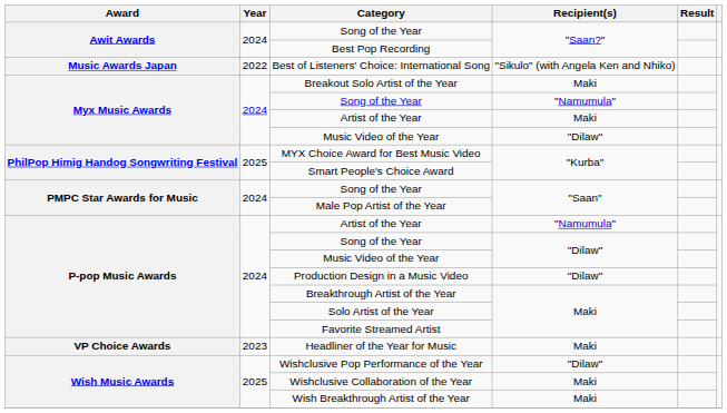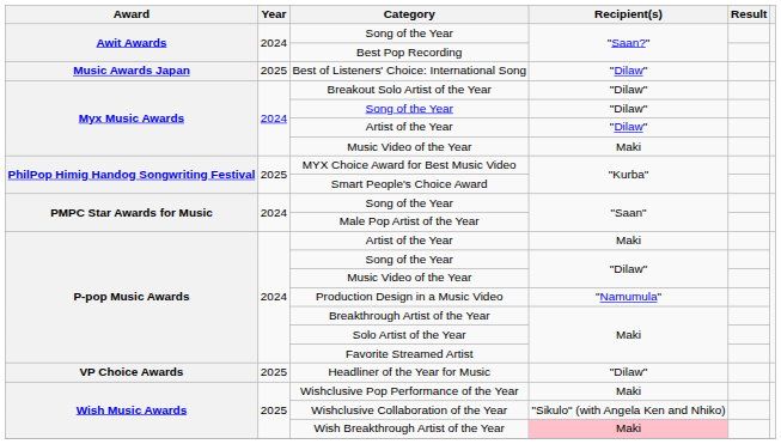Best of Listeners' Choice: International Song | Year: 2022 -> 2025
Best of Listeners' Choice: International Song | Recipient(s): "Sikulo" (with Angela Ken and Nhiko) -> "Dilaw"
Breakout Solo Artist of the Year | Recipient(s): Maki -> "Dilaw"
Myx Music Awards / Song of the Year | Recipient(s): "Namumula" -> "Dilaw"
Myx Music Awards / Artist of the Year | Recipient(s): Maki -> "Dilaw"
Myx Music Awards / Music Video of the Year | Recipient(s): "Dilaw" -> Maki
P-pop Music Awards / Artist of the Year | Recipient(s): "Namumula" -> Maki
Production Design in a Music Video | Recipient(s): "Dilaw" -> "Namumula"
Headliner of the Year for Music | Year: 2023 -> 2025
Headliner of the Year for Music | Recipient(s): Maki -> "Dilaw"
Wishclusive Pop Performance of the Year | Recipient(s): "Dilaw" -> Maki
Wishclusive Collaboration of the Year | Recipient(s): Maki -> "Sikulo" (with Angela Ken and Nhiko)
Wish Breakthrough Artist of the Year | Recipient(s): no background -> pink background
